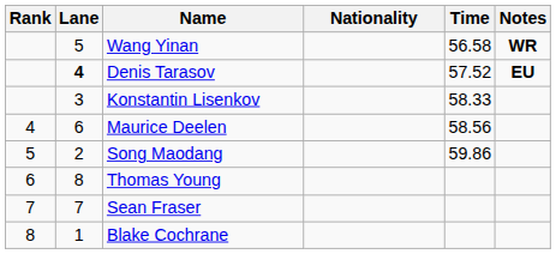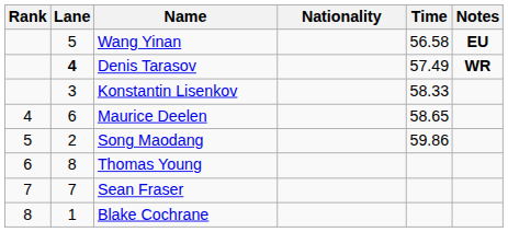Wang Yinan | Notes: WR -> EU
Denis Tarasov | Time: 57.52 -> 57.49
Denis Tarasov | Notes: EU -> WR
Maurice Deelen | Time: 58.56 -> 58.65
